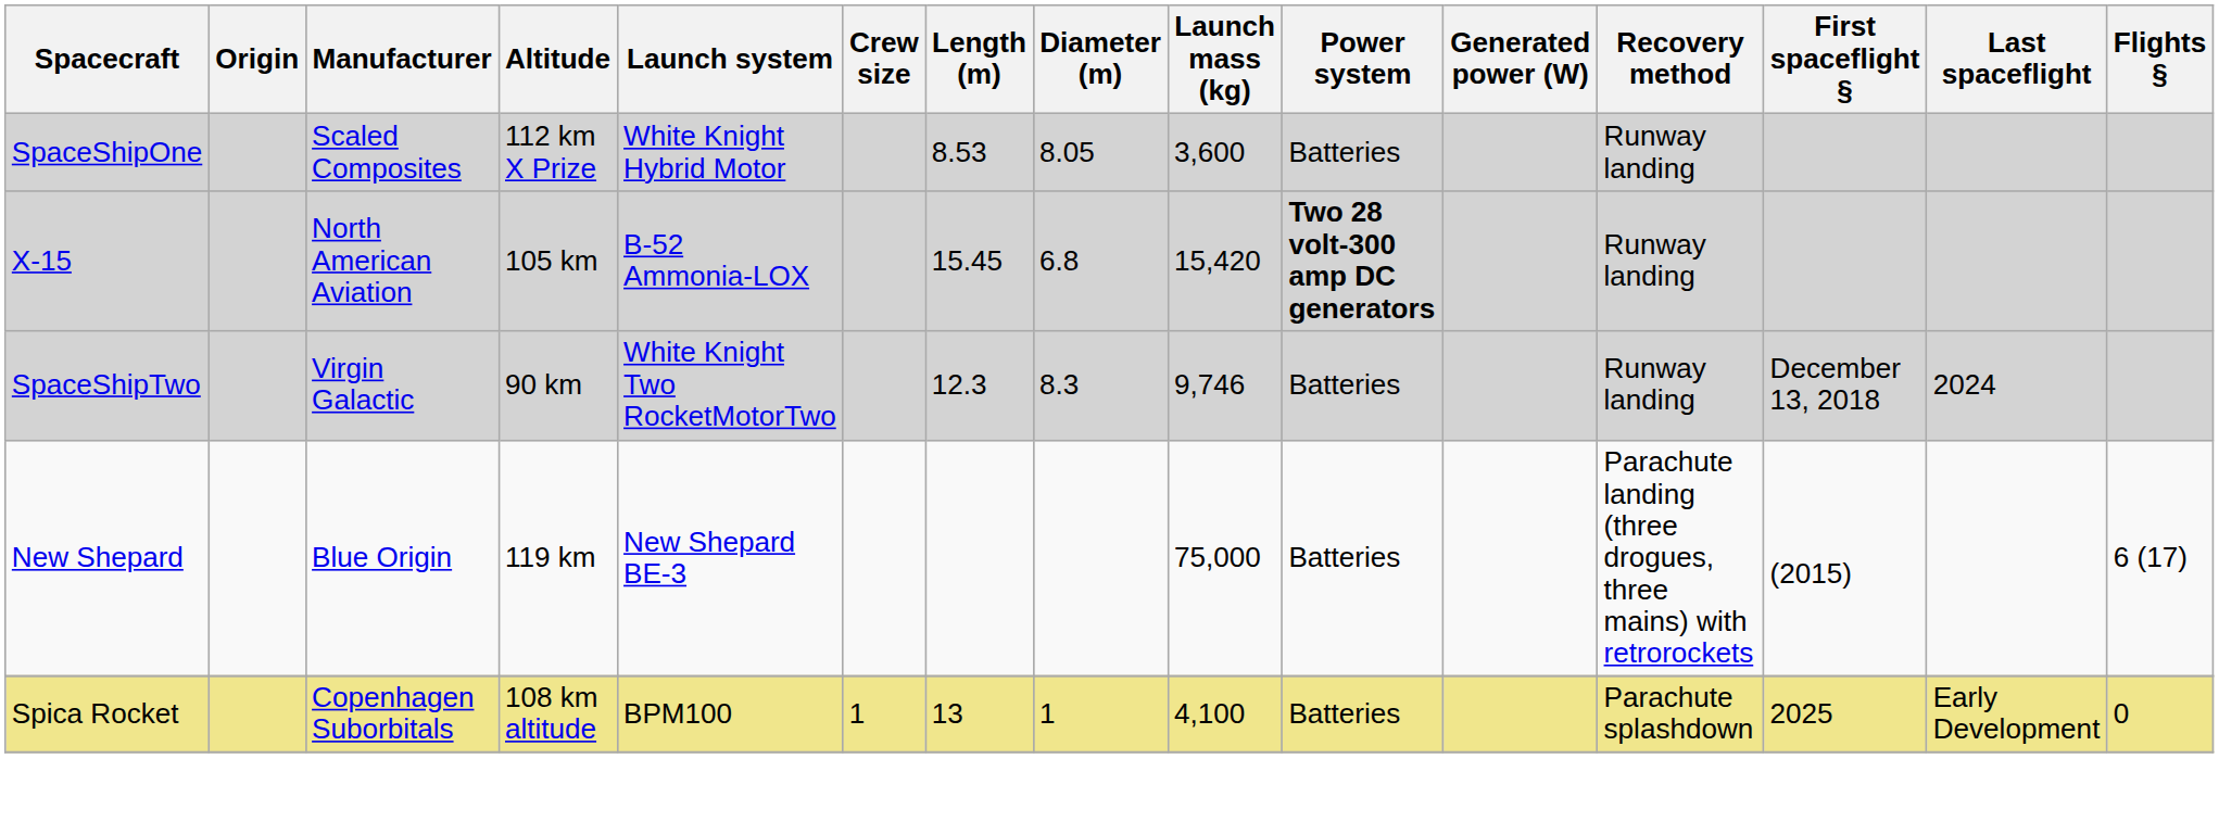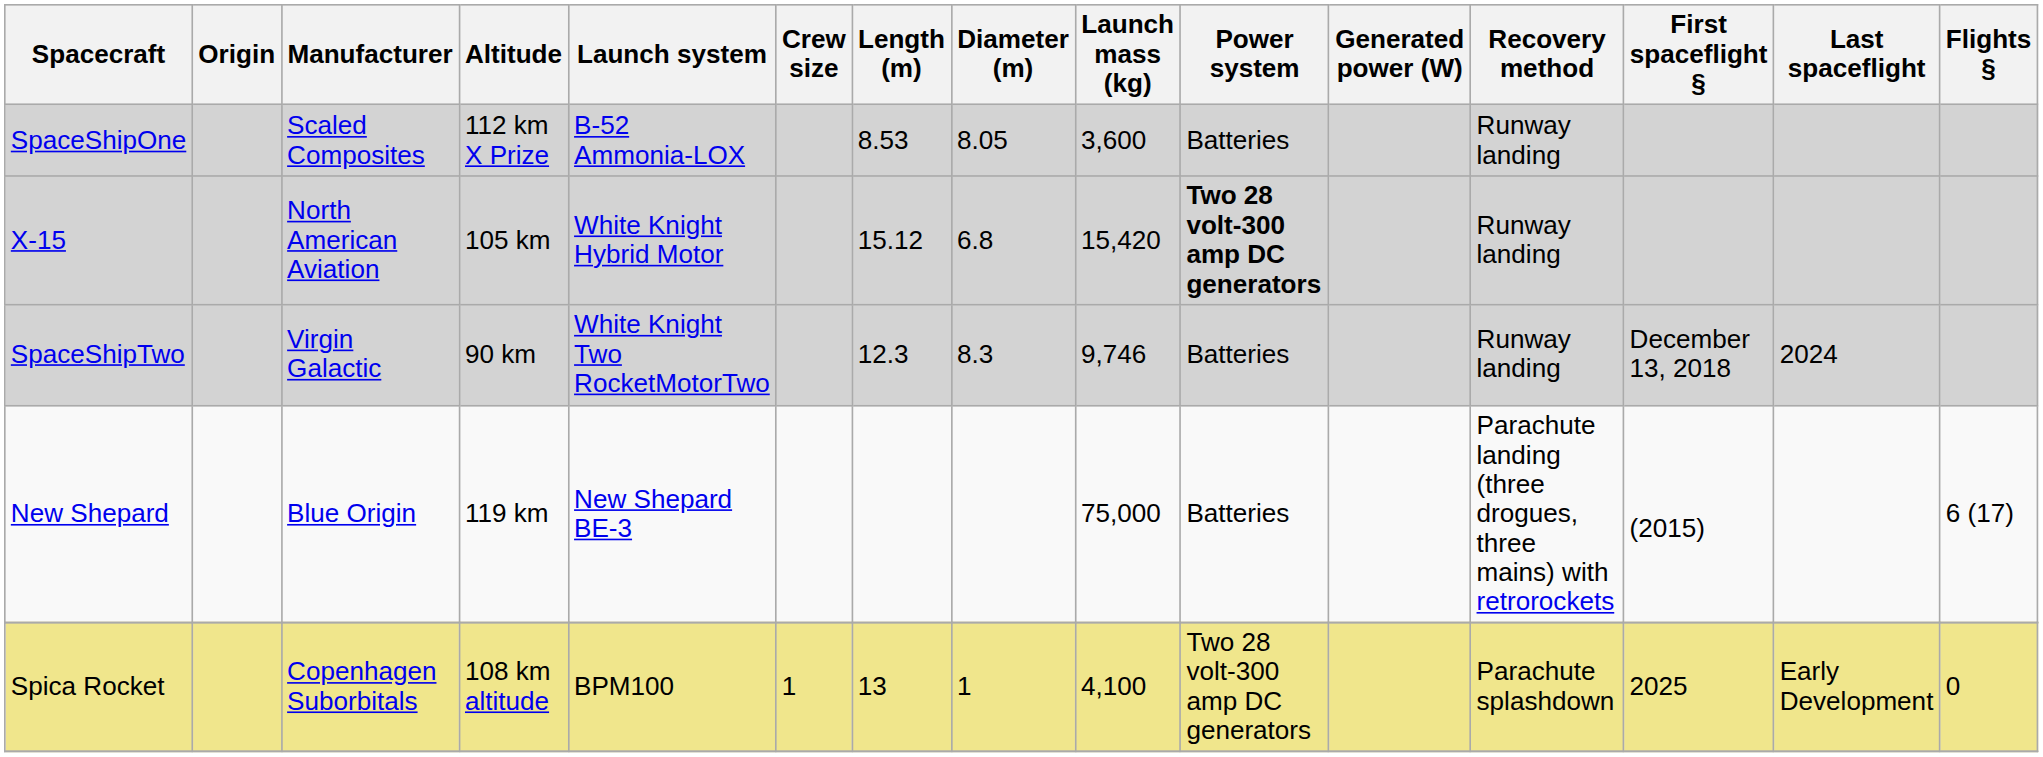SpaceShipOne | Launch system: White Knight Hybrid Motor -> B-52 Ammonia-LOX
X-15 | Launch system: B-52 Ammonia-LOX -> White Knight Hybrid Motor
X-15 | Length (m): 15.45 -> 15.12
Spica Rocket | Power system: Batteries -> Two 28 volt-300 amp DC generators
